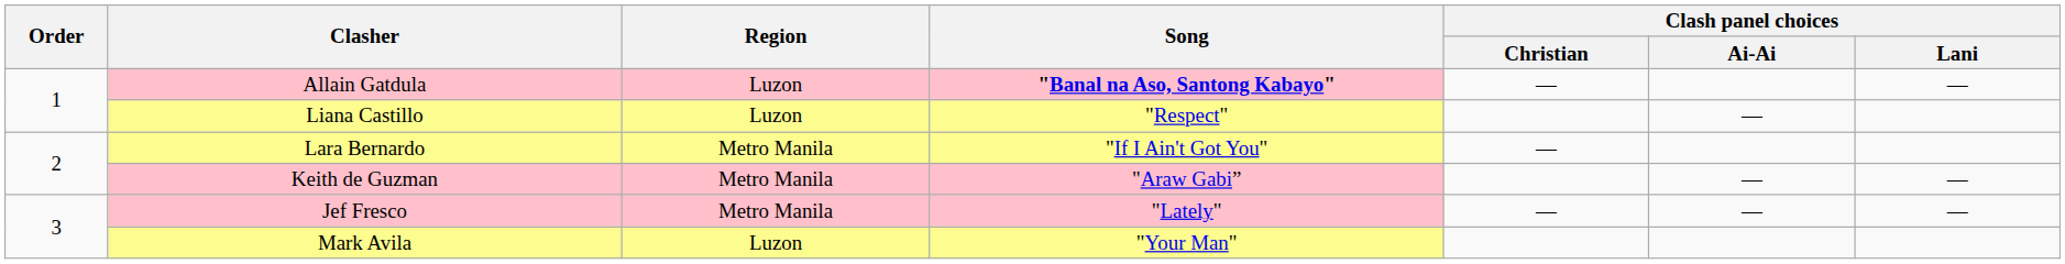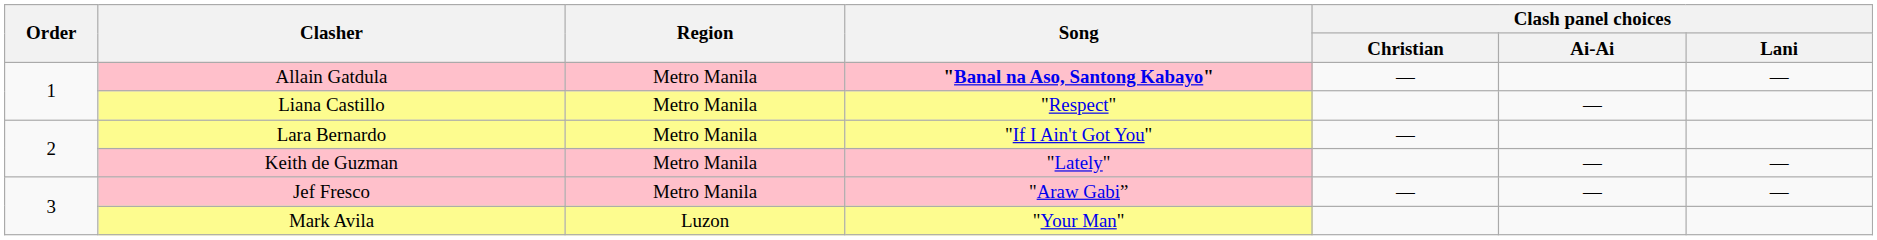Allain Gatdula | Region: Luzon -> Metro Manila
Liana Castillo | Region: Luzon -> Metro Manila
Keith de Guzman | Song: "Araw Gabi” -> "Lately"
Jef Fresco | Song: "Lately" -> "Araw Gabi”
